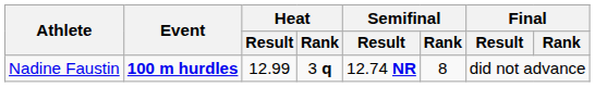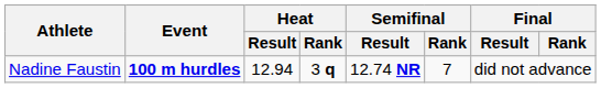Nadine Faustin | Heat / Result: 12.99 -> 12.94
Nadine Faustin | Semifinal / Rank: 8 -> 7
